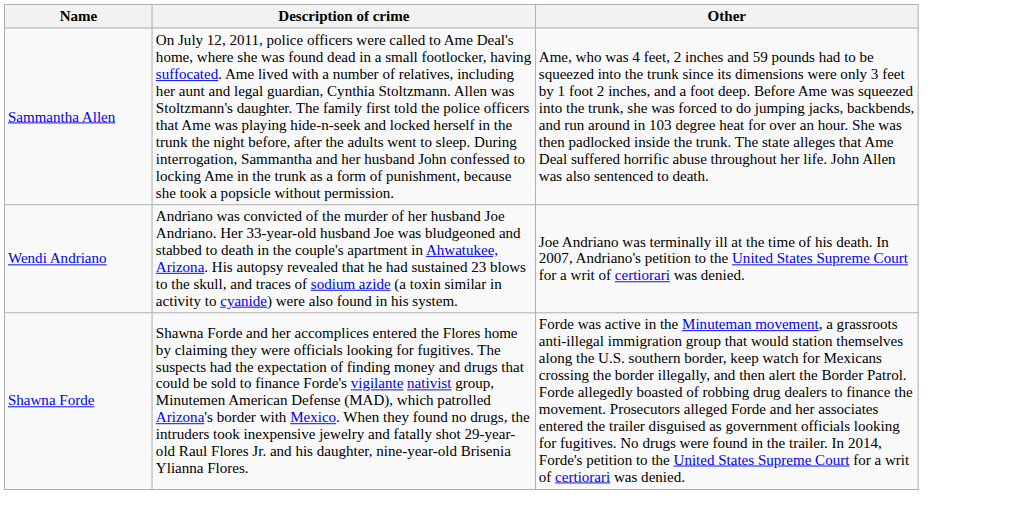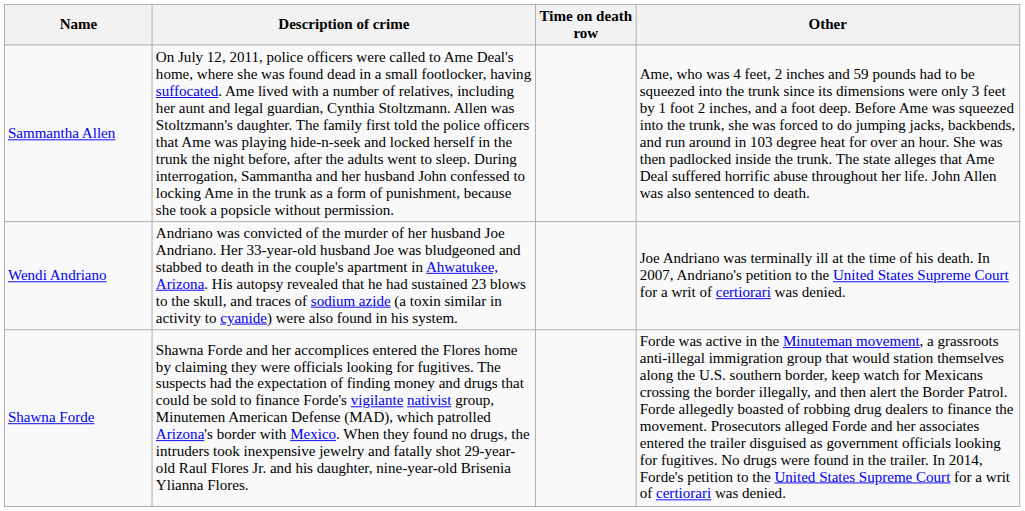+ column: Time on death row
